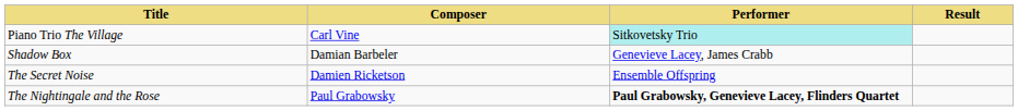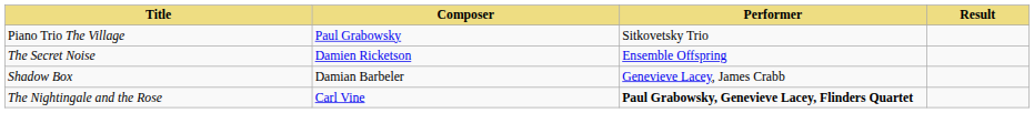Piano Trio The Village | Composer: Carl Vine -> Paul Grabowsky
Piano Trio The Village | Performer: paleturquoise background -> no background
rows swapped: The Secret Noise <-> Shadow Box
The Nightingale and the Rose | Composer: Paul Grabowsky -> Carl Vine
